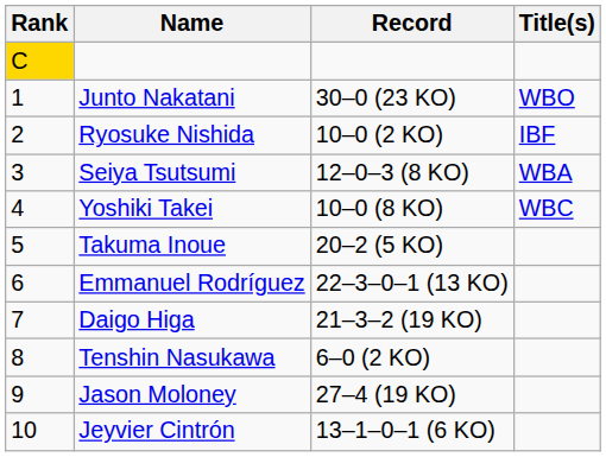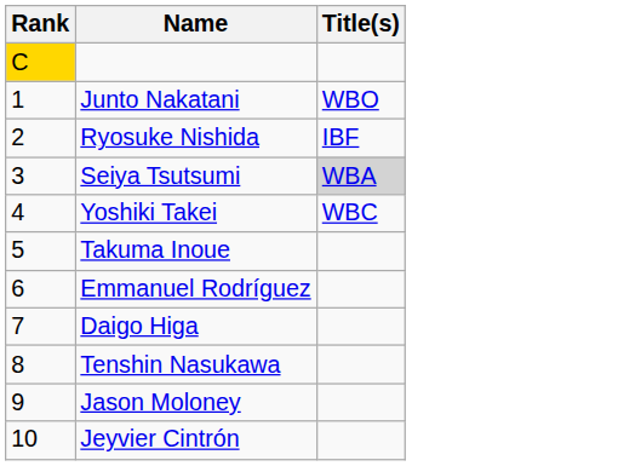- column: Record | 30–0 (23 KO) | 10–0 (2 KO) | 12–0–3 (8 KO) | 10–0 (8 KO) | 20–2 (5 KO) | 22–3–0–1 (13 KO) | 21–3–2 (19 KO) | 6–0 (2 KO) | 27–4 (19 KO) | 13–1–0–1 (6 KO)
Seiya Tsutsumi | Title(s): no background -> lightgrey background
